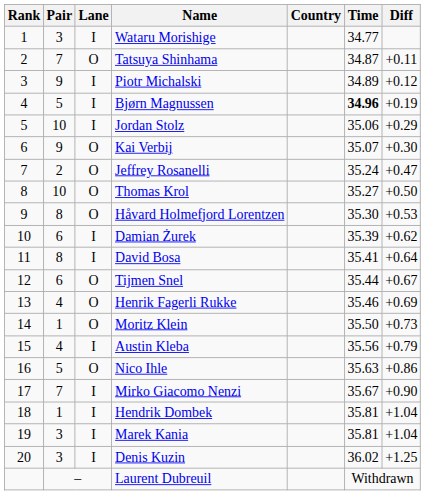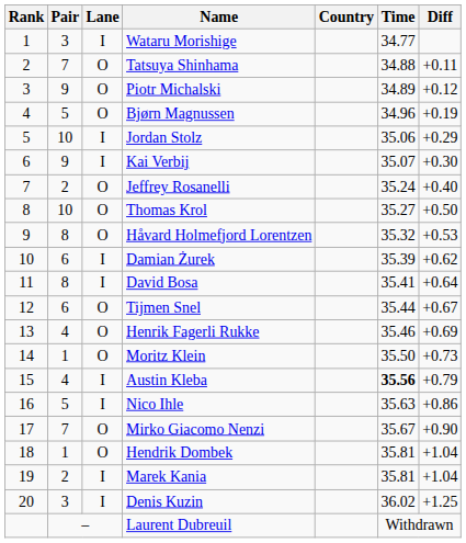Tatsuya Shinhama | Time: 34.87 -> 34.88
Piotr Michalski | Lane: I -> O
Bjørn Magnussen | Lane: I -> O
Bjørn Magnussen | Time: bold -> normal
Kai Verbij | Lane: O -> I
Jeffrey Rosanelli | Diff: +0.47 -> +0.40
Håvard Holmefjord Lorentzen | Time: 35.30 -> 35.32
Austin Kleba | Time: normal -> bold
Nico Ihle | Lane: O -> I
Mirko Giacomo Nenzi | Lane: I -> O
Hendrik Dombek | Lane: I -> O
Marek Kania | Pair: 3 -> 2
